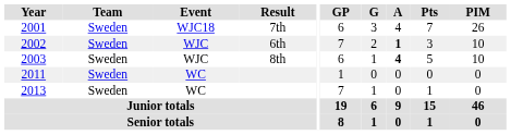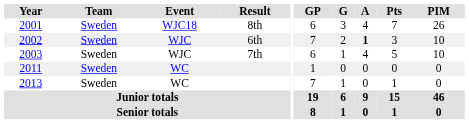2001 | Result: 7th -> 8th
2003 | Result: 8th -> 7th
2003 | A: bold -> normal
